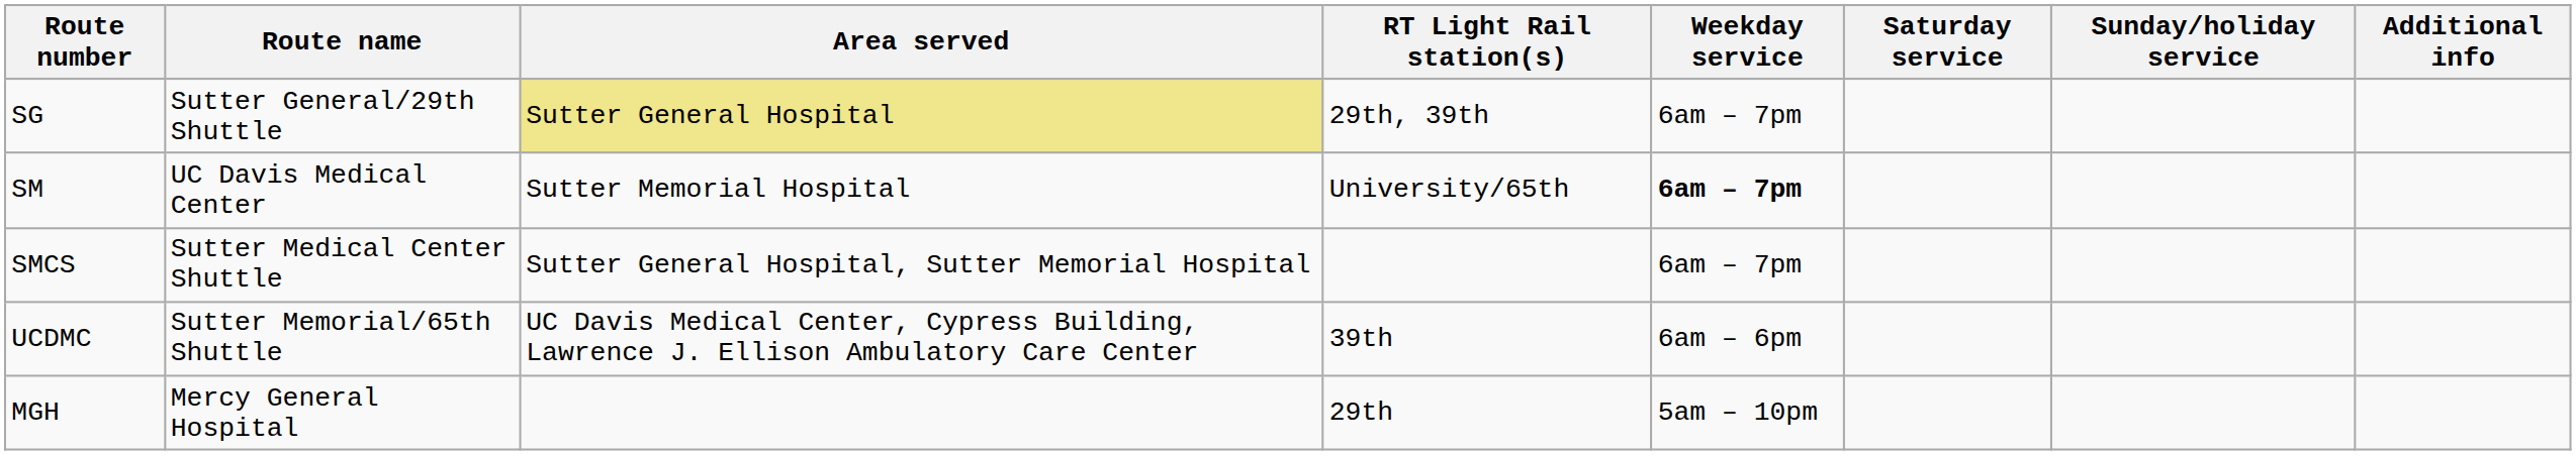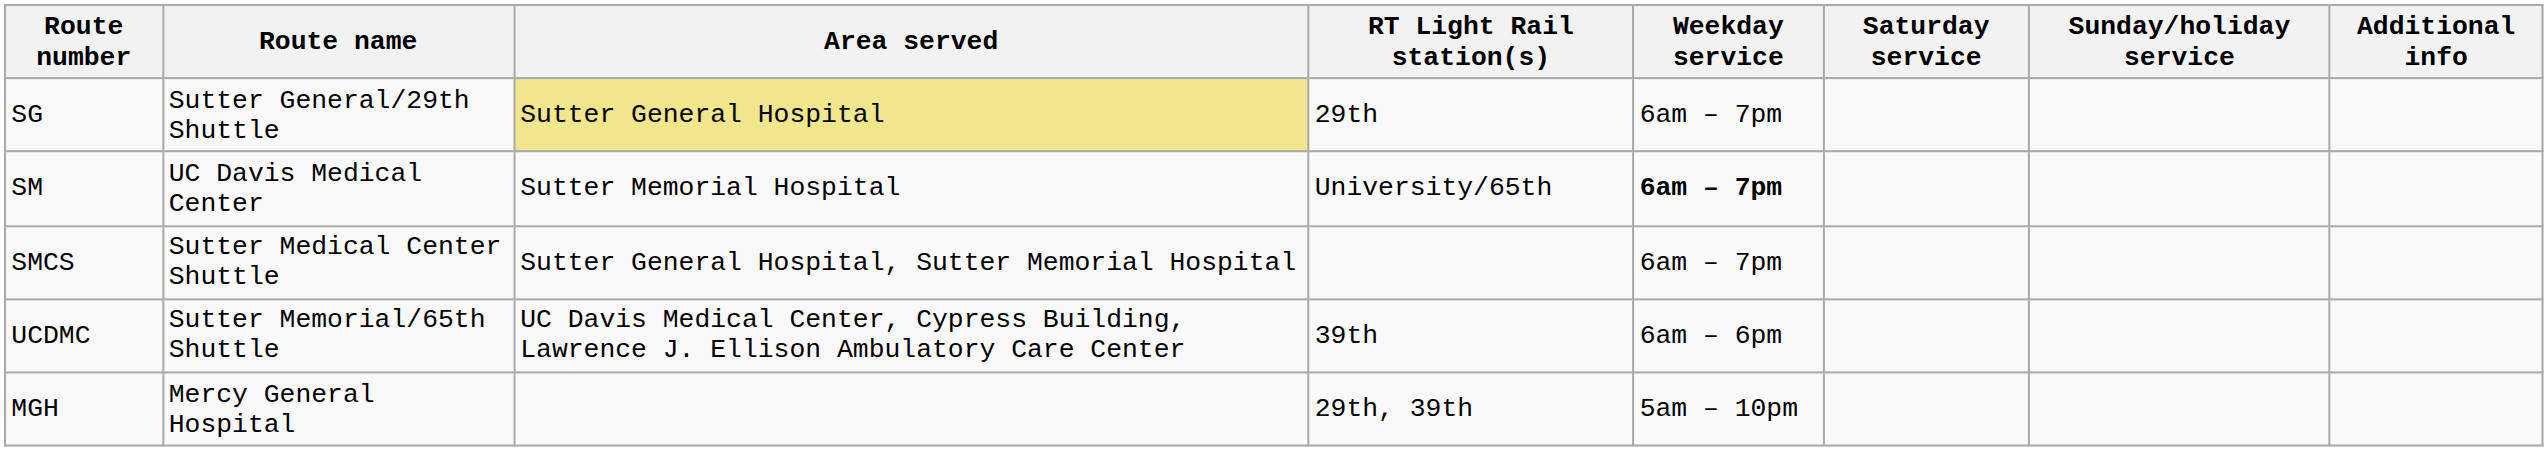SG | RT Light Rail station(s): 29th, 39th -> 29th
MGH | RT Light Rail station(s): 29th -> 29th, 39th
